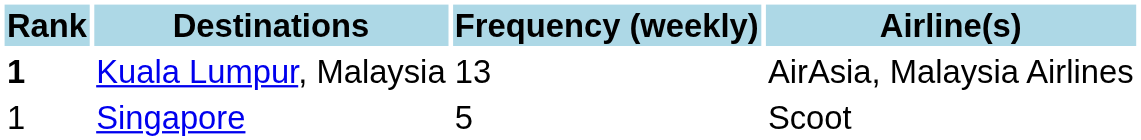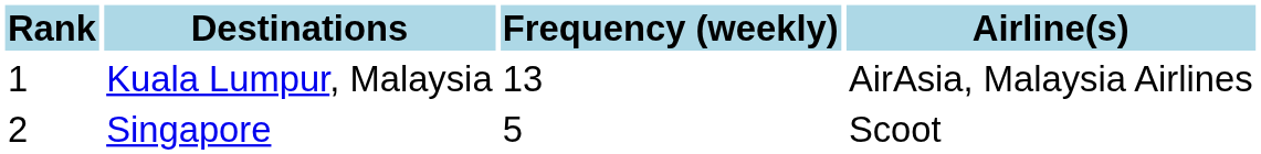Kuala Lumpur, Malaysia | Rank: bold -> normal
Singapore | Rank: 1 -> 2
